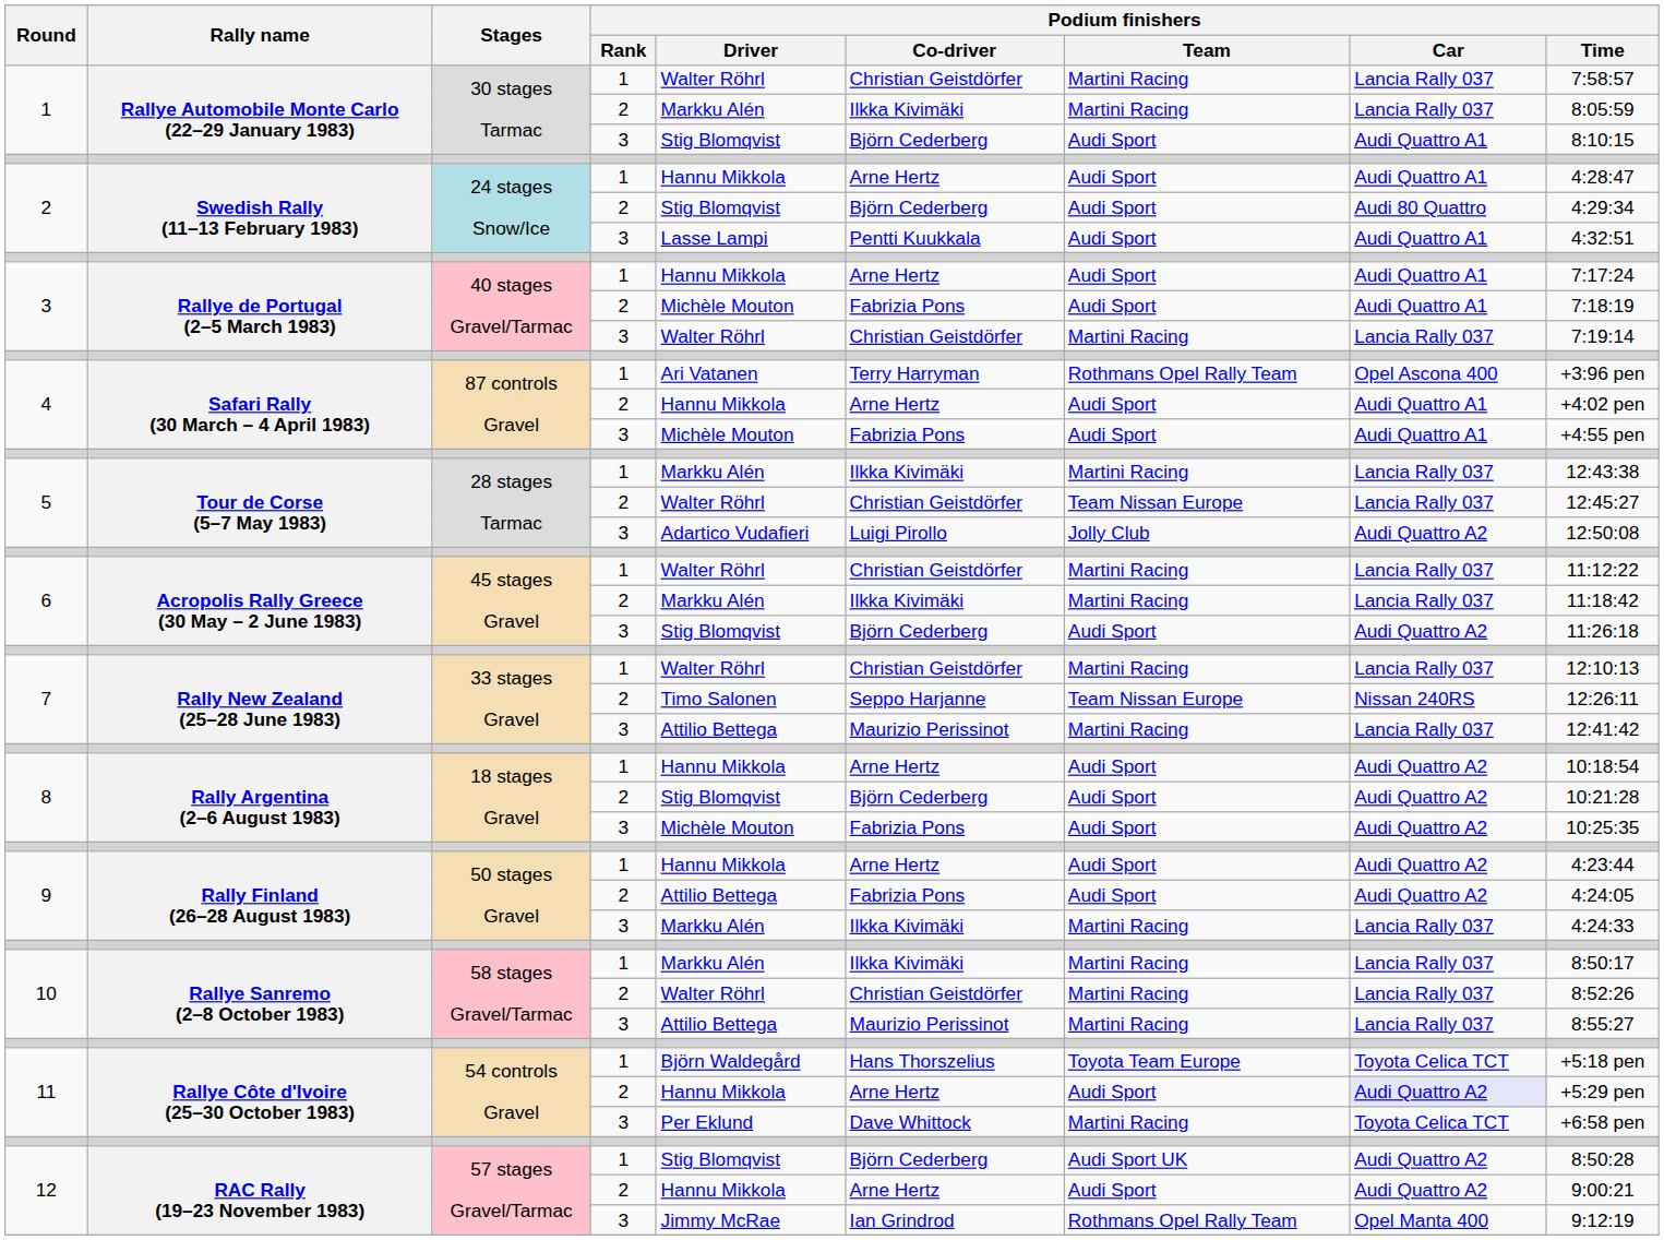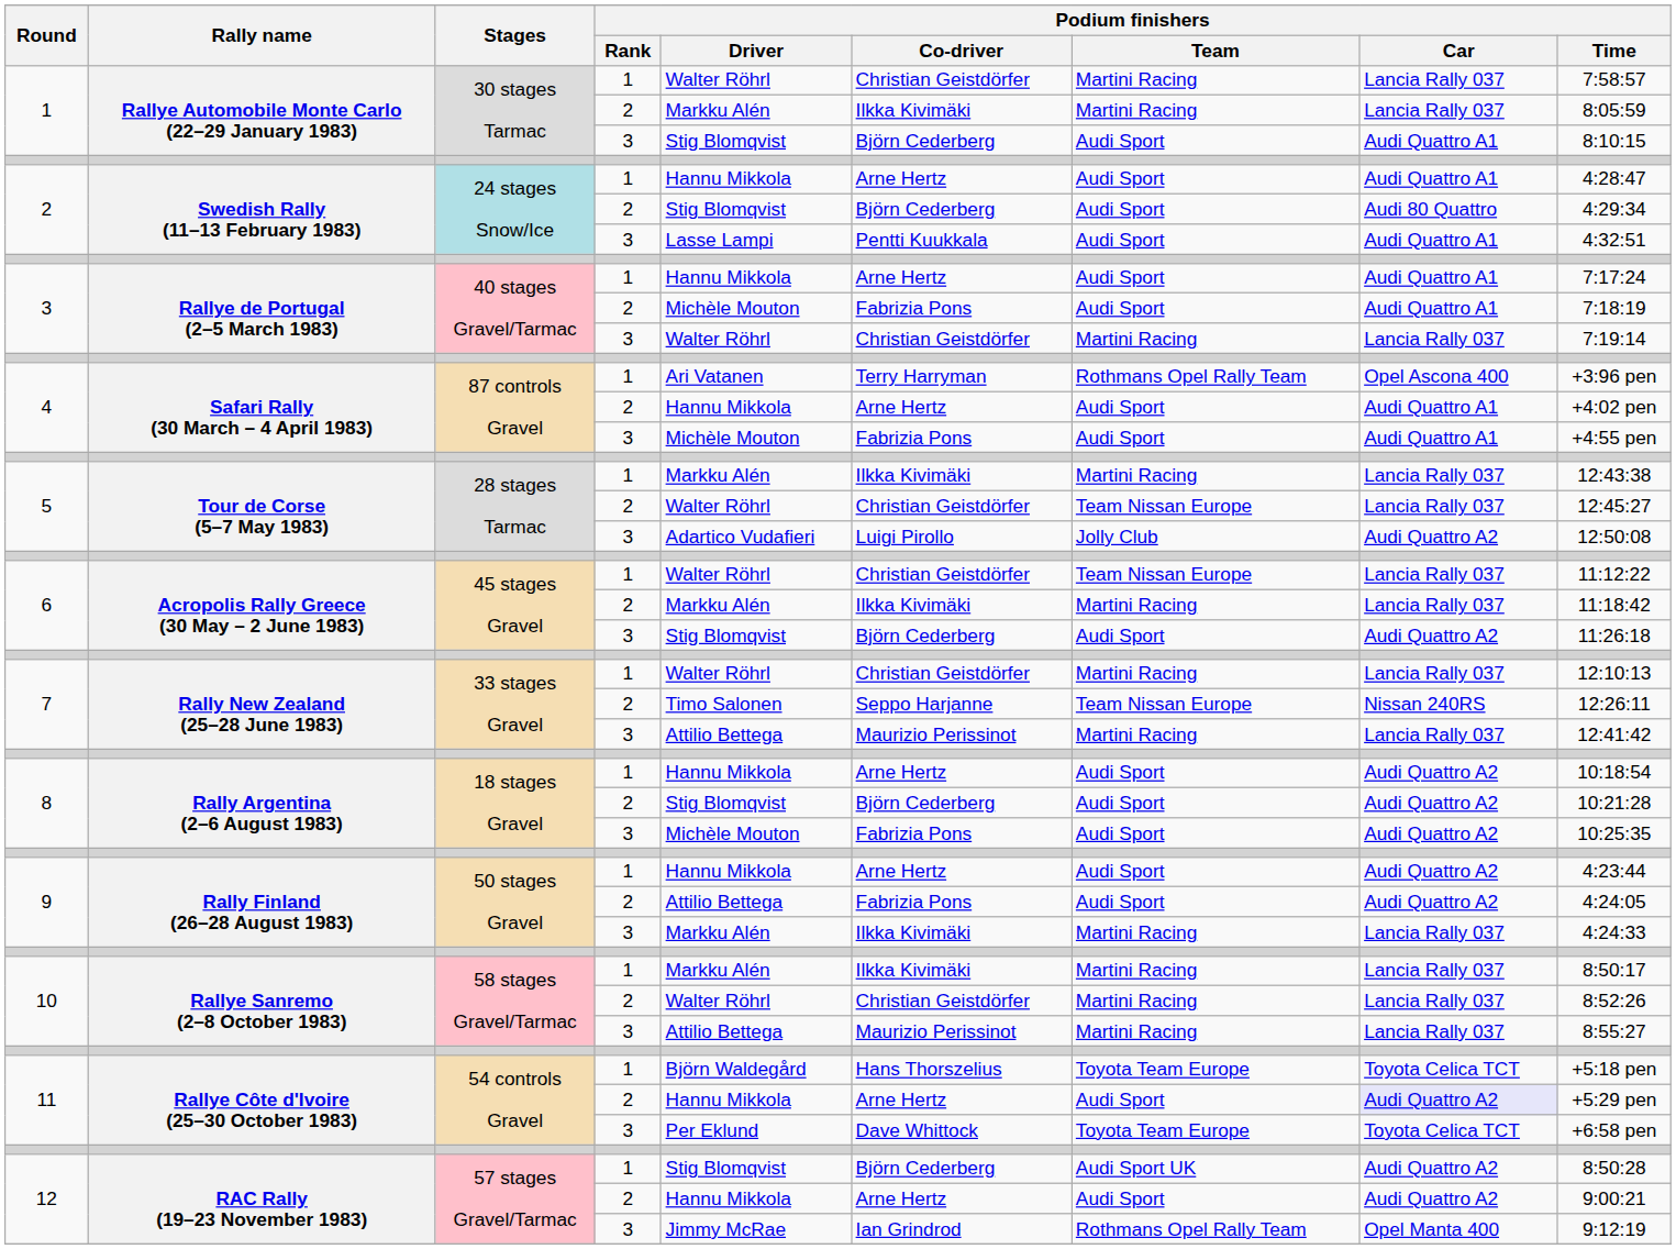6 / 1 | Podium finishers / Team: Martini Racing -> Team Nissan Europe
11 / 3 | Podium finishers / Team: Martini Racing -> Toyota Team Europe
